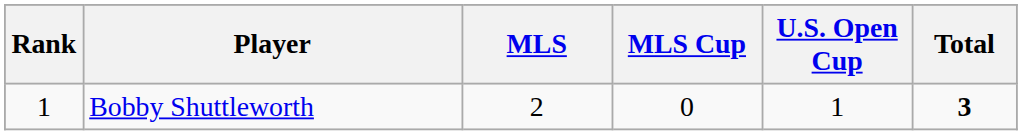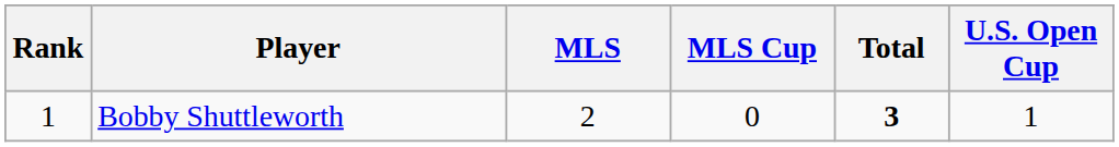columns swapped: U.S. Open Cup <-> Total
